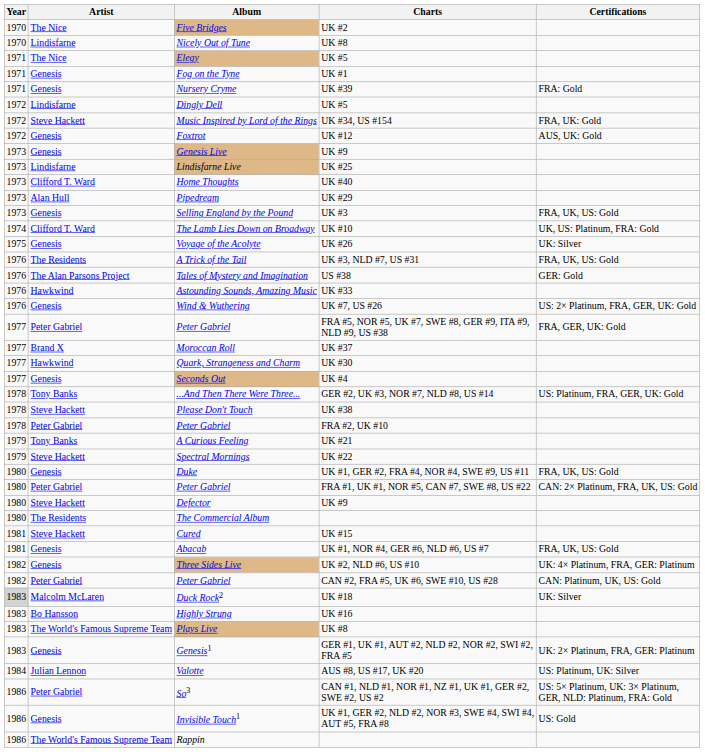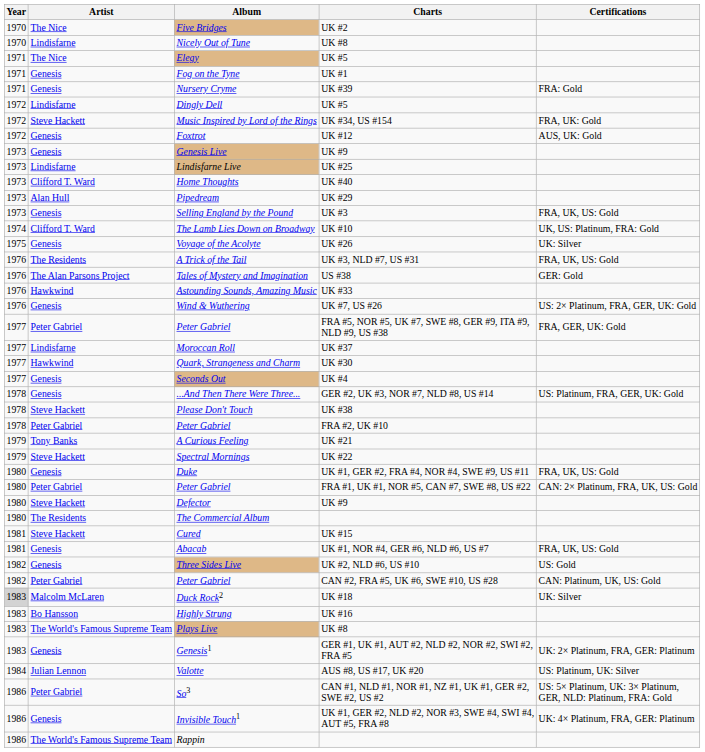Moroccan Roll | Artist: Brand X -> Lindisfarne
...And Then There Were Three... | Artist: Tony Banks -> Genesis
Three Sides Live | Certifications: UK: 4× Platinum, FRA, GER: Platinum -> US: Gold
Invisible Touch1 | Certifications: US: Gold -> UK: 4× Platinum, FRA, GER: Platinum
